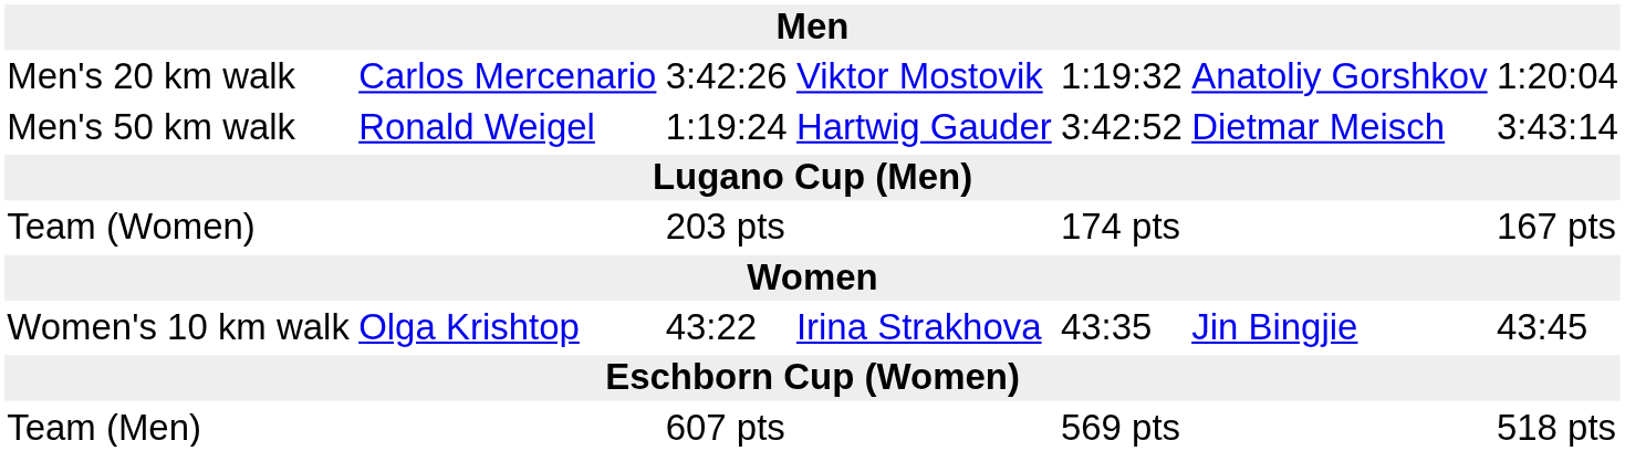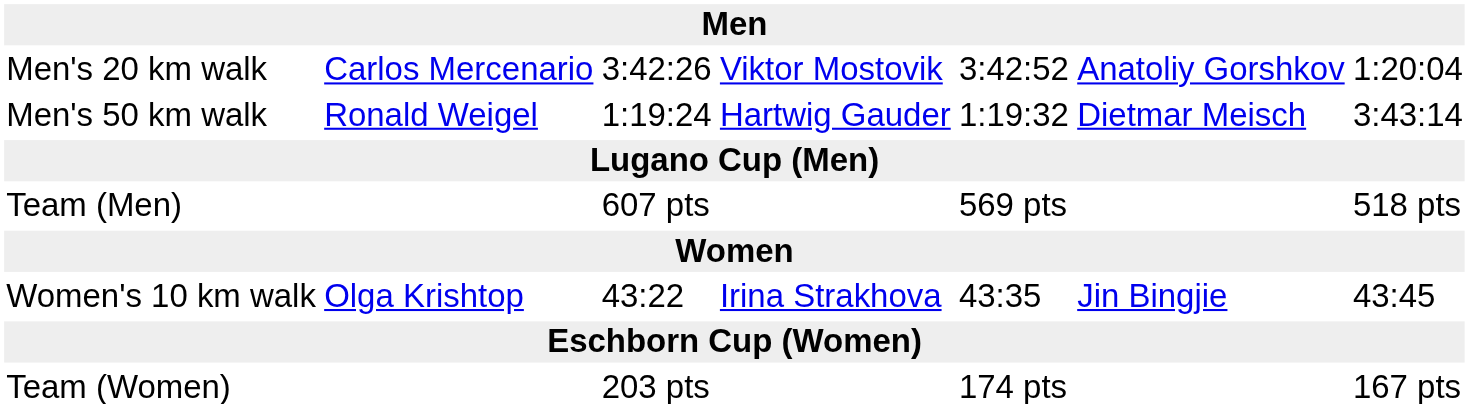Men's 20 km walk | column 5: 1:19:32 -> 3:42:52
Men's 50 km walk | column 5: 3:42:52 -> 1:19:32
rows swapped: Team (Men) <-> Team (Women)
